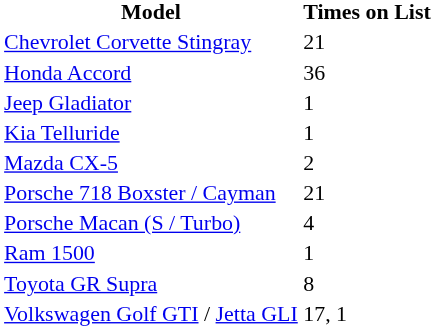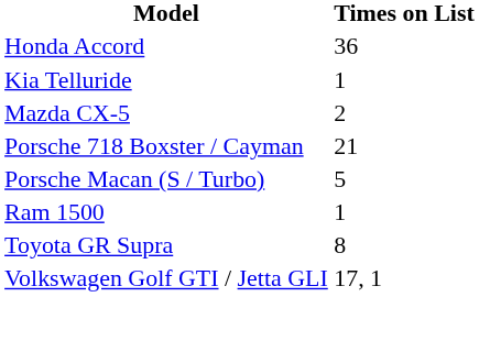- row: Chevrolet Corvette Stingray | 21
- row: Jeep Gladiator | 1
Porsche Macan (S / Turbo) | Times on List: 4 -> 5
